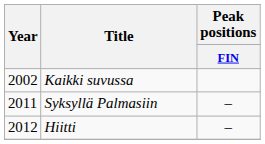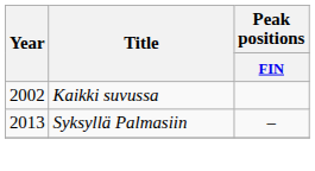Syksyllä Palmasiin | Year: 2011 -> 2013
- row: 2012 | Hiitti | –
